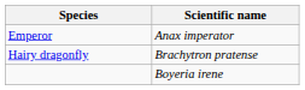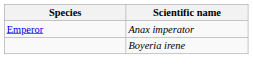- row: Hairy dragonfly | Brachytron pratense
